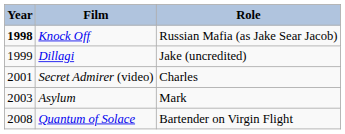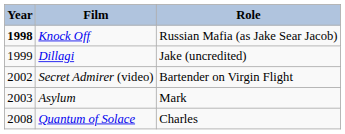Secret Admirer (video) | Year: 2001 -> 2002
Secret Admirer (video) | Role: Charles -> Bartender on Virgin Flight
Quantum of Solace | Role: Bartender on Virgin Flight -> Charles
